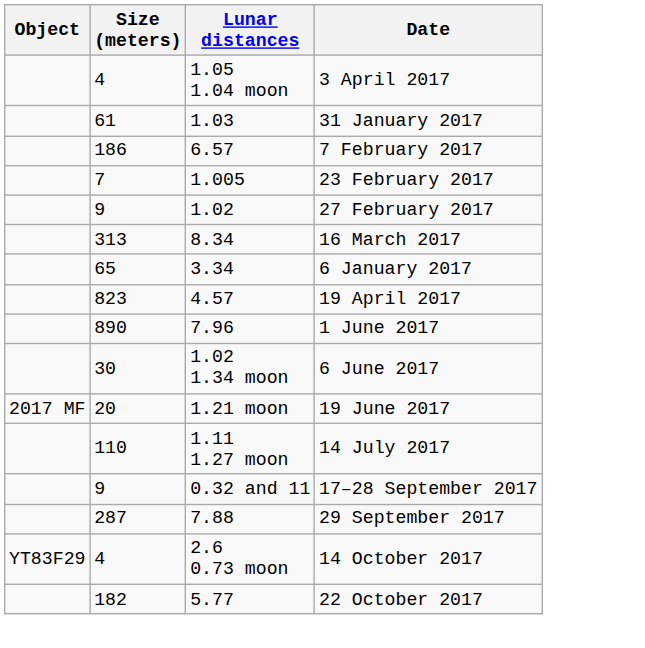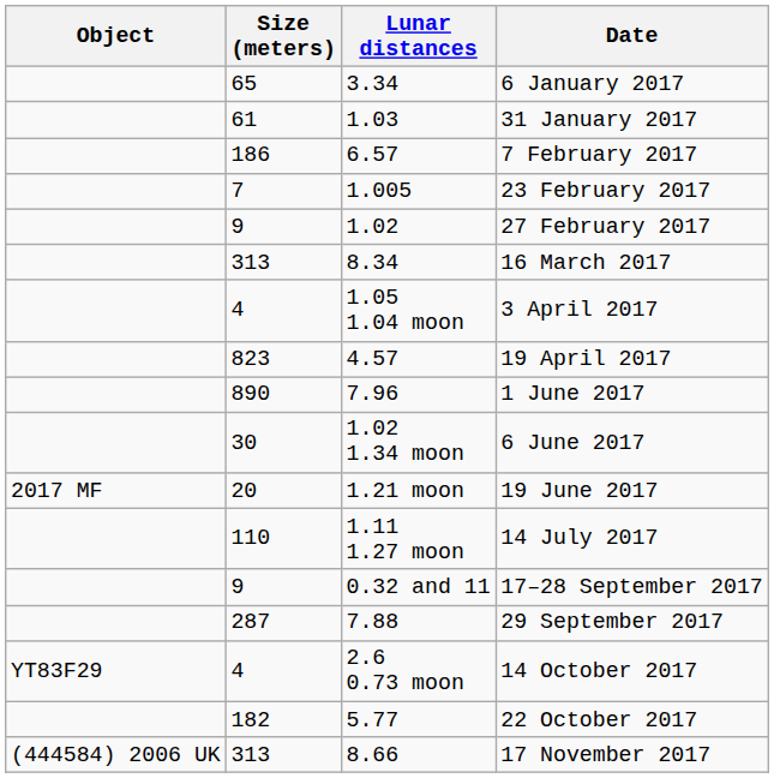rows swapped: 6 January 2017 <-> 3 April 2017
+ row: (444584) 2006 UK | 313 | 8.66 | 17 November 2017
